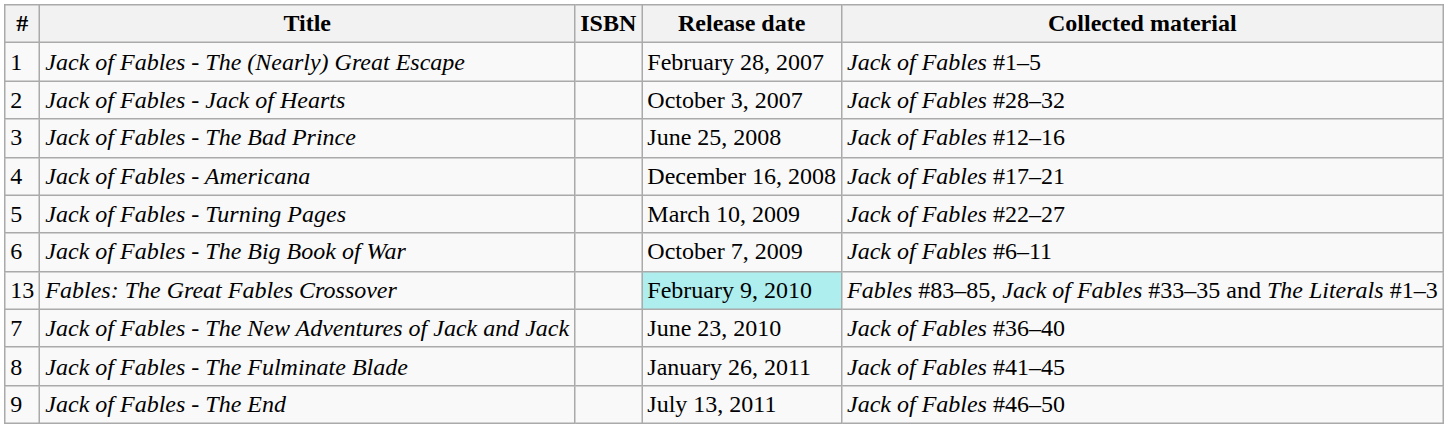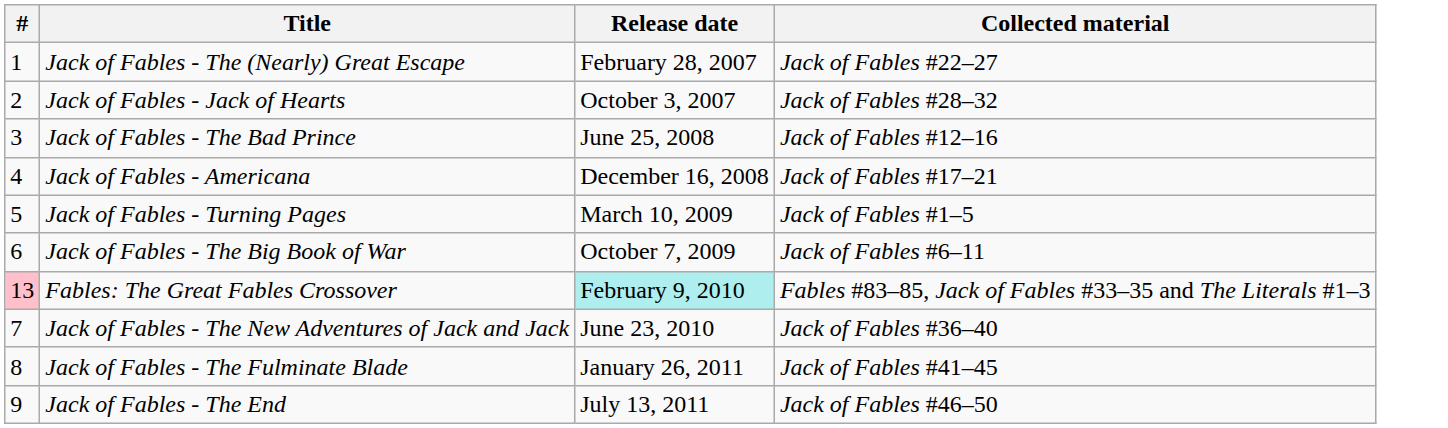- column: ISBN
Jack of Fables - The (Nearly) Great Escape | Collected material: Jack of Fables #1–5 -> Jack of Fables #22–27
Jack of Fables - Turning Pages | Collected material: Jack of Fables #22–27 -> Jack of Fables #1–5
Fables: The Great Fables Crossover | #: no background -> pink background
